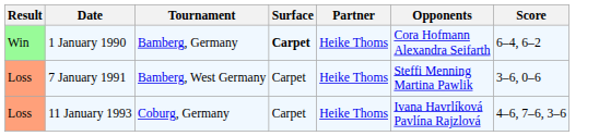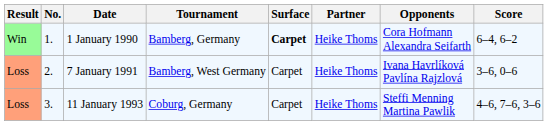+ column: No. | 1. | 2. | 3.
7 January 1991 | Opponents: Steffi Menning Martina Pawlik -> Ivana Havrlíková Pavlína Rajzlová
11 January 1993 | Opponents: Ivana Havrlíková Pavlína Rajzlová -> Steffi Menning Martina Pawlik
